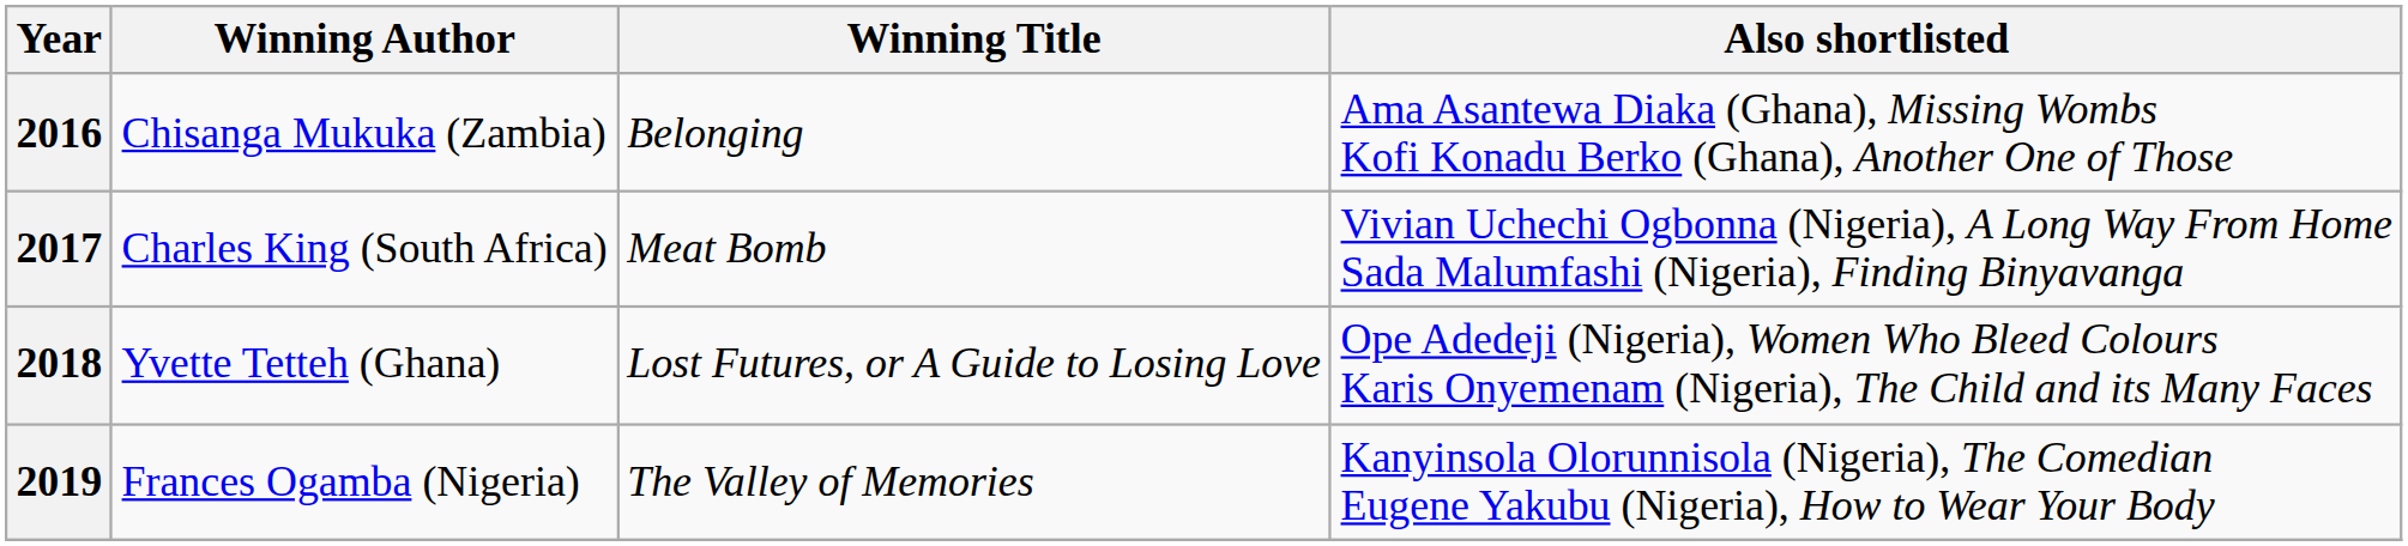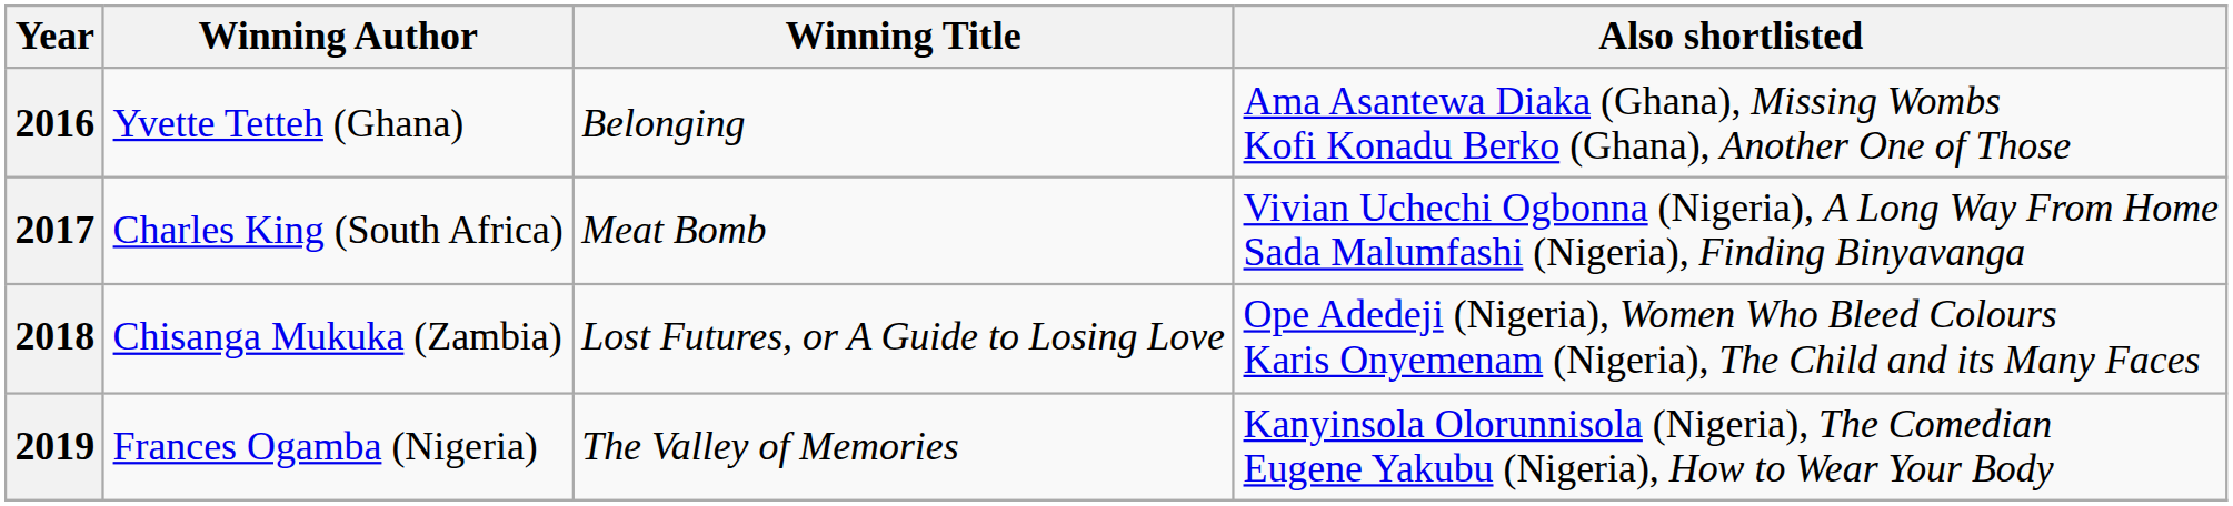2016 | Winning Author: Chisanga Mukuka (Zambia) -> Yvette Tetteh (Ghana)
2018 | Winning Author: Yvette Tetteh (Ghana) -> Chisanga Mukuka (Zambia)
